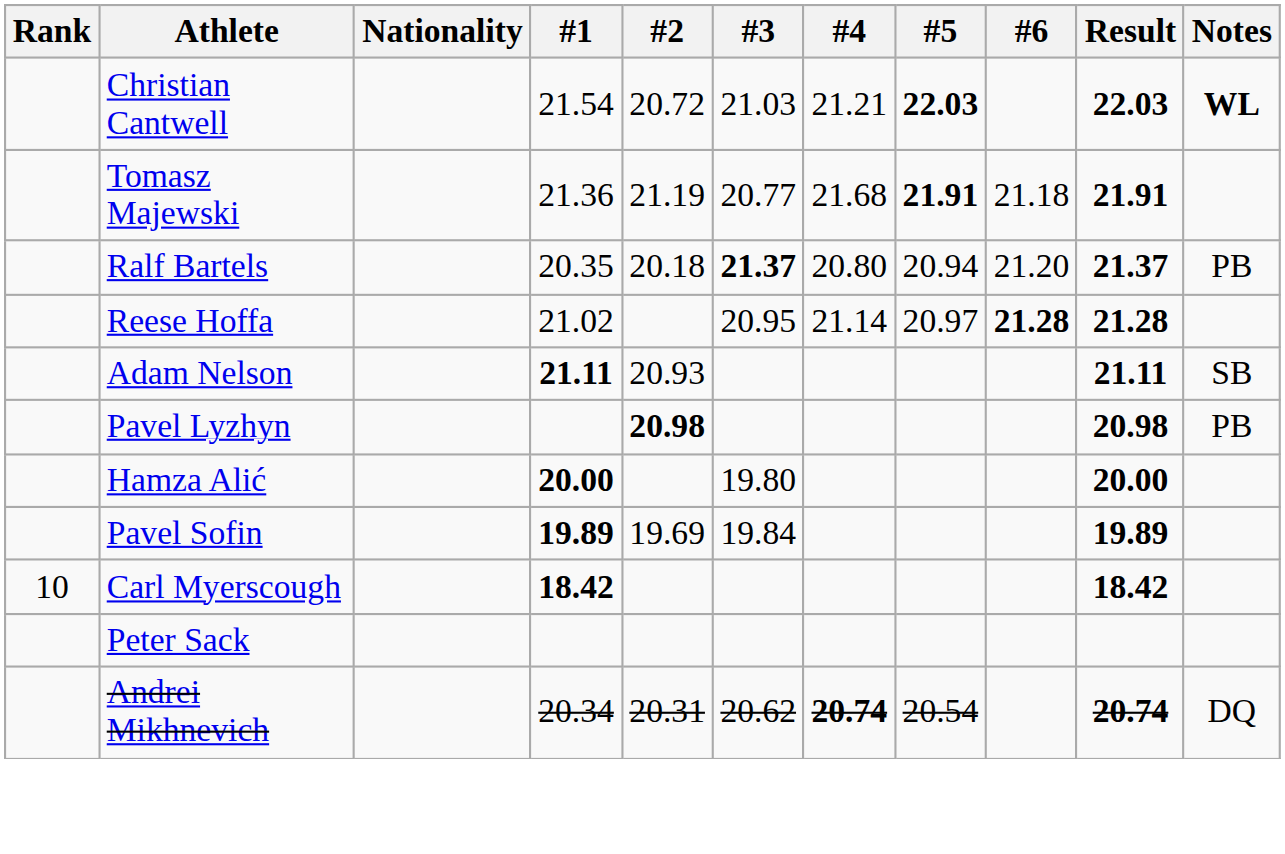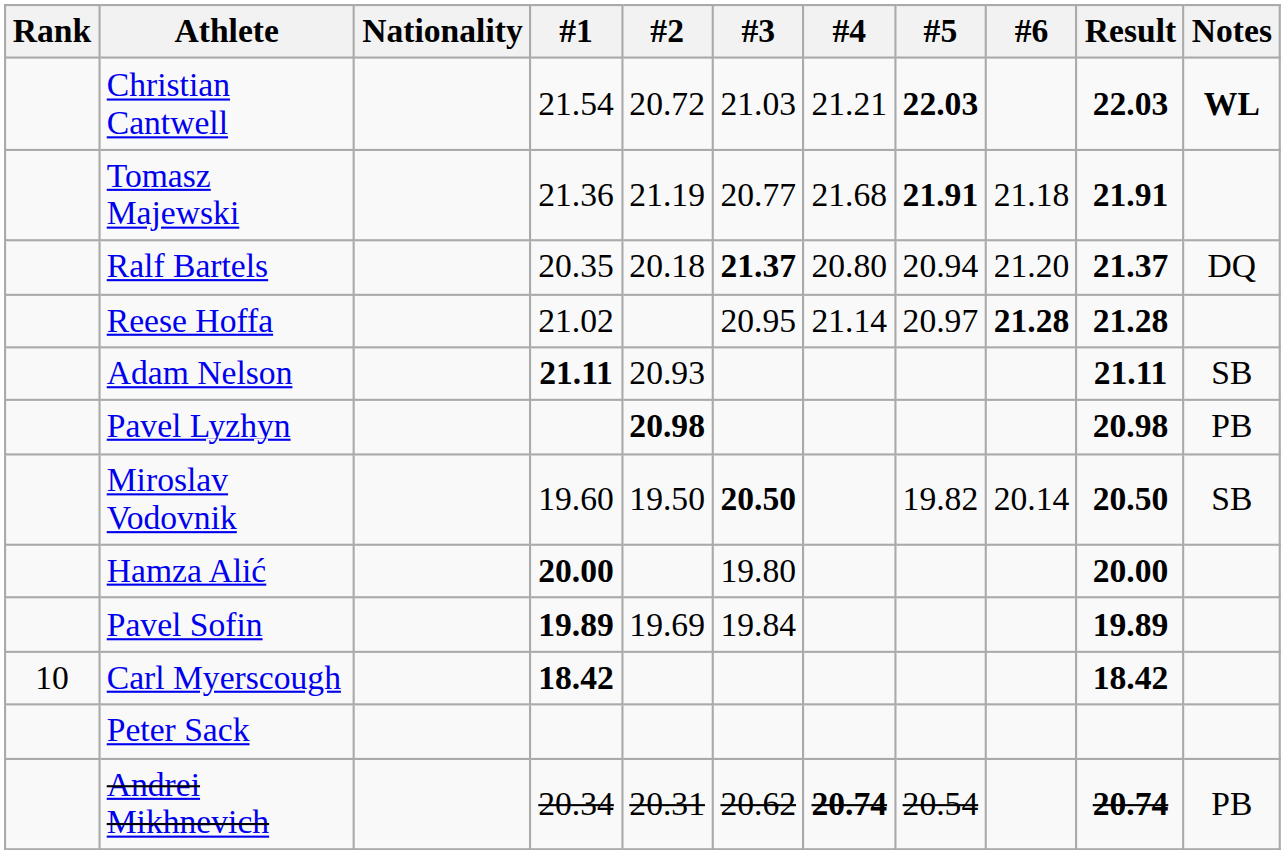Ralf Bartels | Notes: PB -> DQ
+ row: Miroslav Vodovnik | 19.60 | 19.50 | 20.50 | 19.82 | 20.14 | 20.50 | SB
Andrei Mikhnevich | Notes: DQ -> PB
